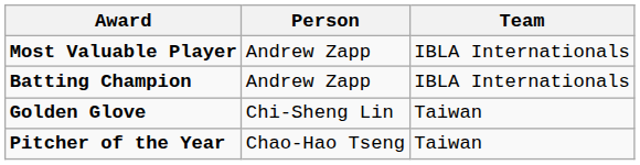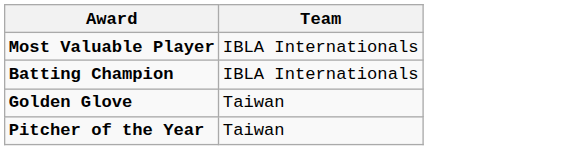- column: Person | Andrew Zapp | Andrew Zapp | Chi-Sheng Lin | Chao-Hao Tseng
